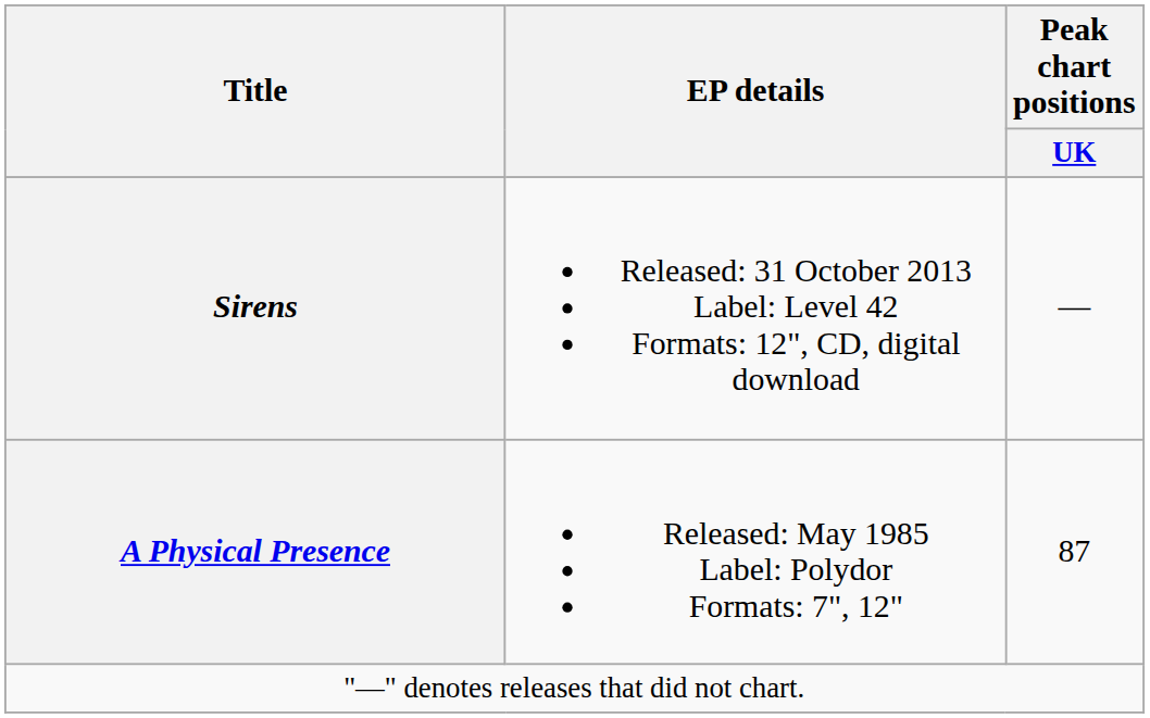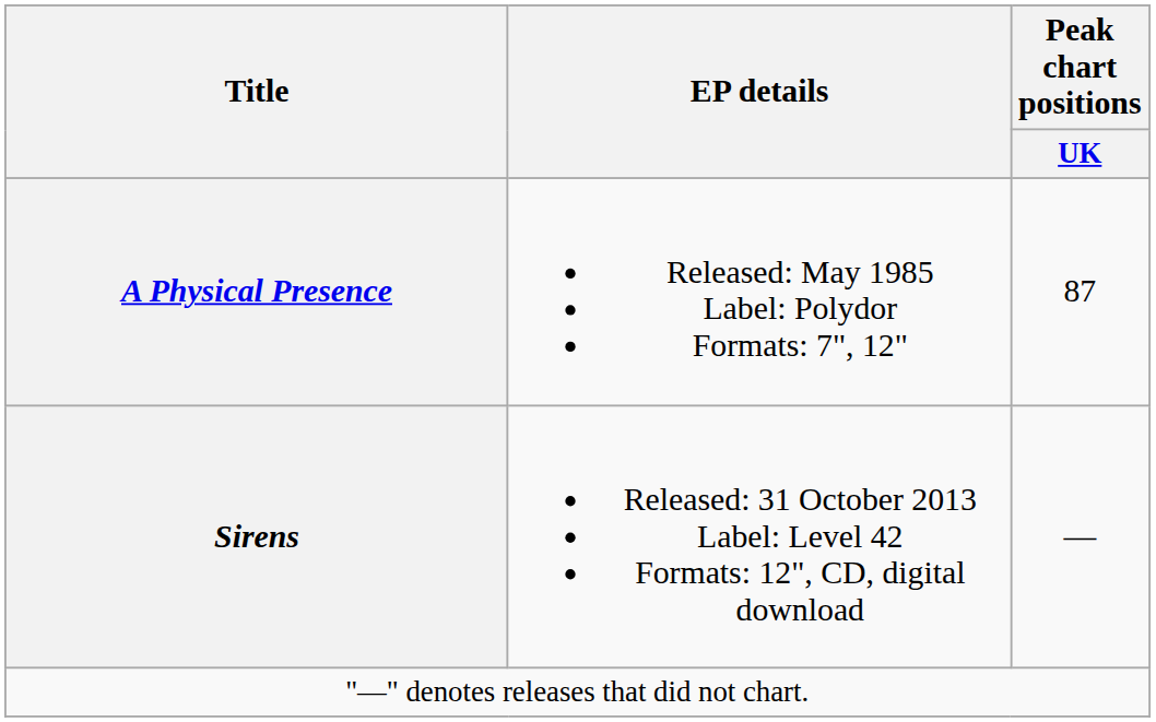rows swapped: A Physical Presence <-> Sirens
